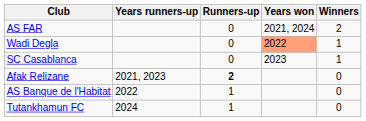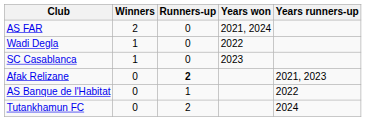columns swapped: Winners <-> Years runners-up
Wadi Degla | Years won: lightsalmon background -> no background
Tutankhamun FC | Runners-up: 1 -> 2
